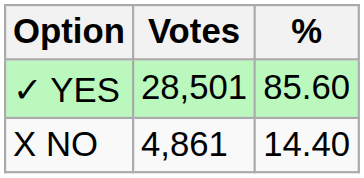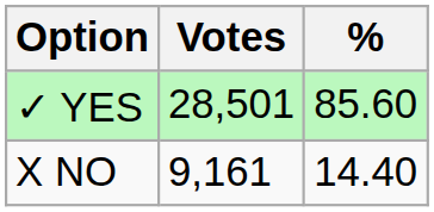X NO | Votes: 4,861 -> 9,161
